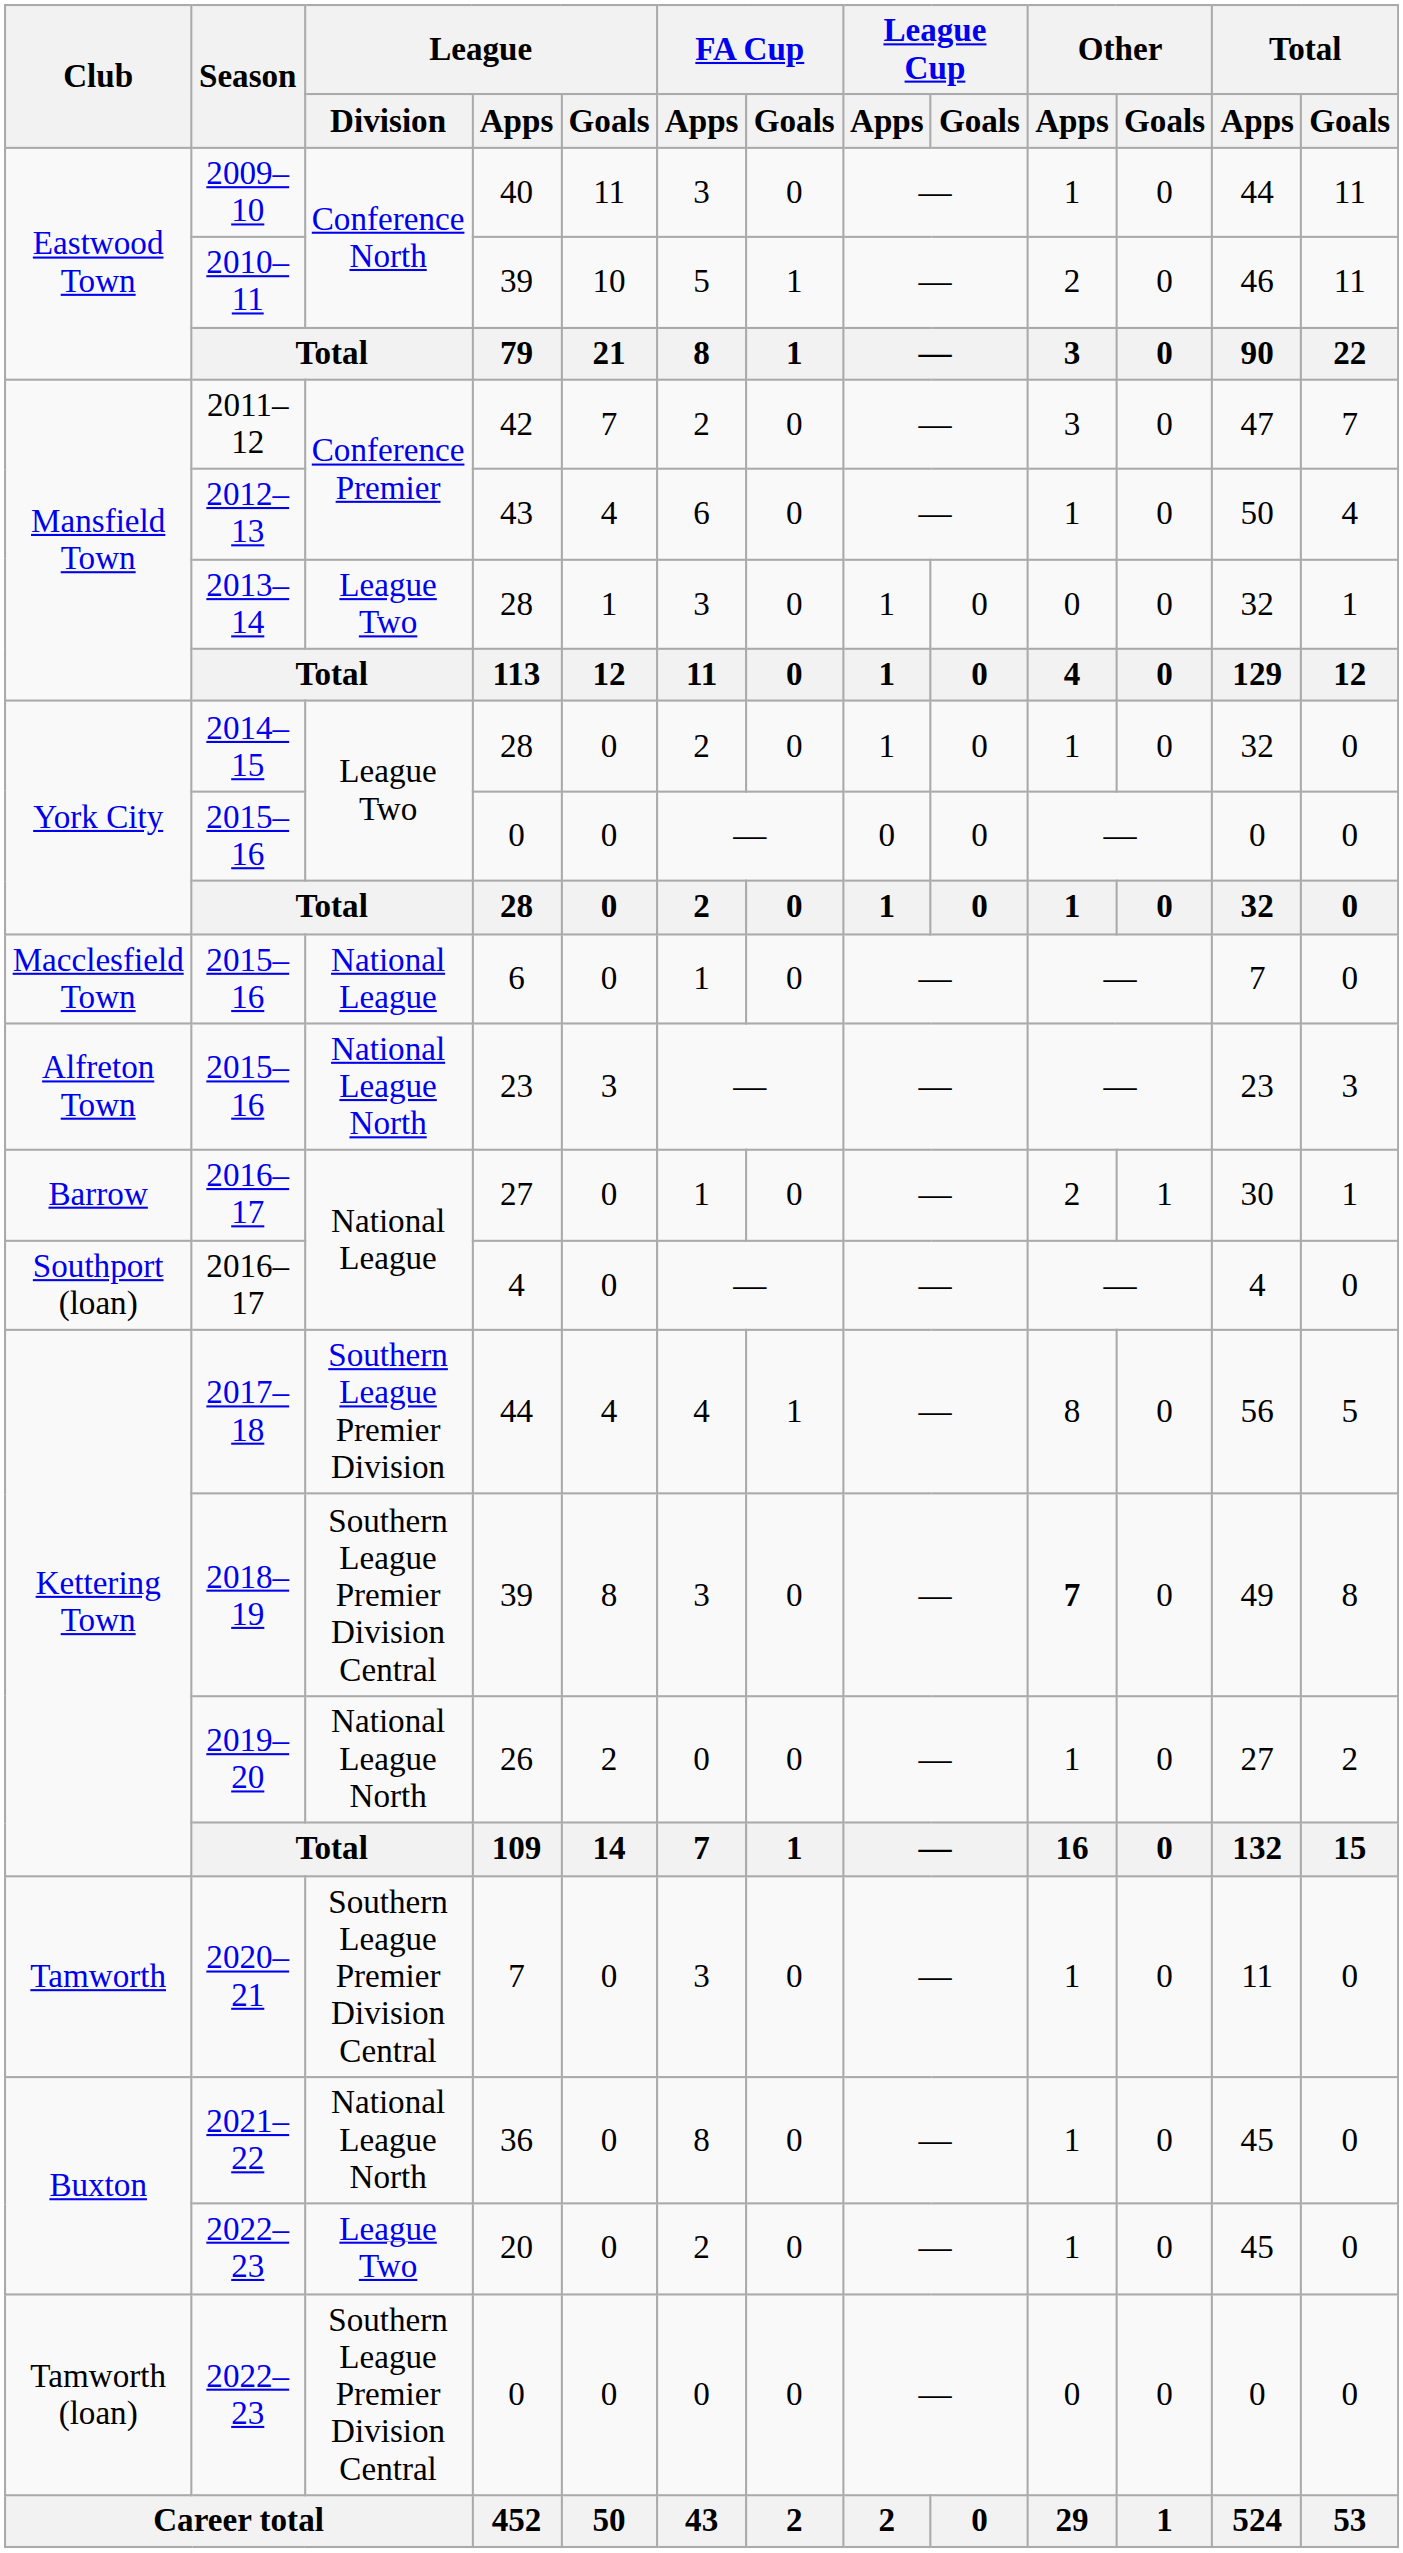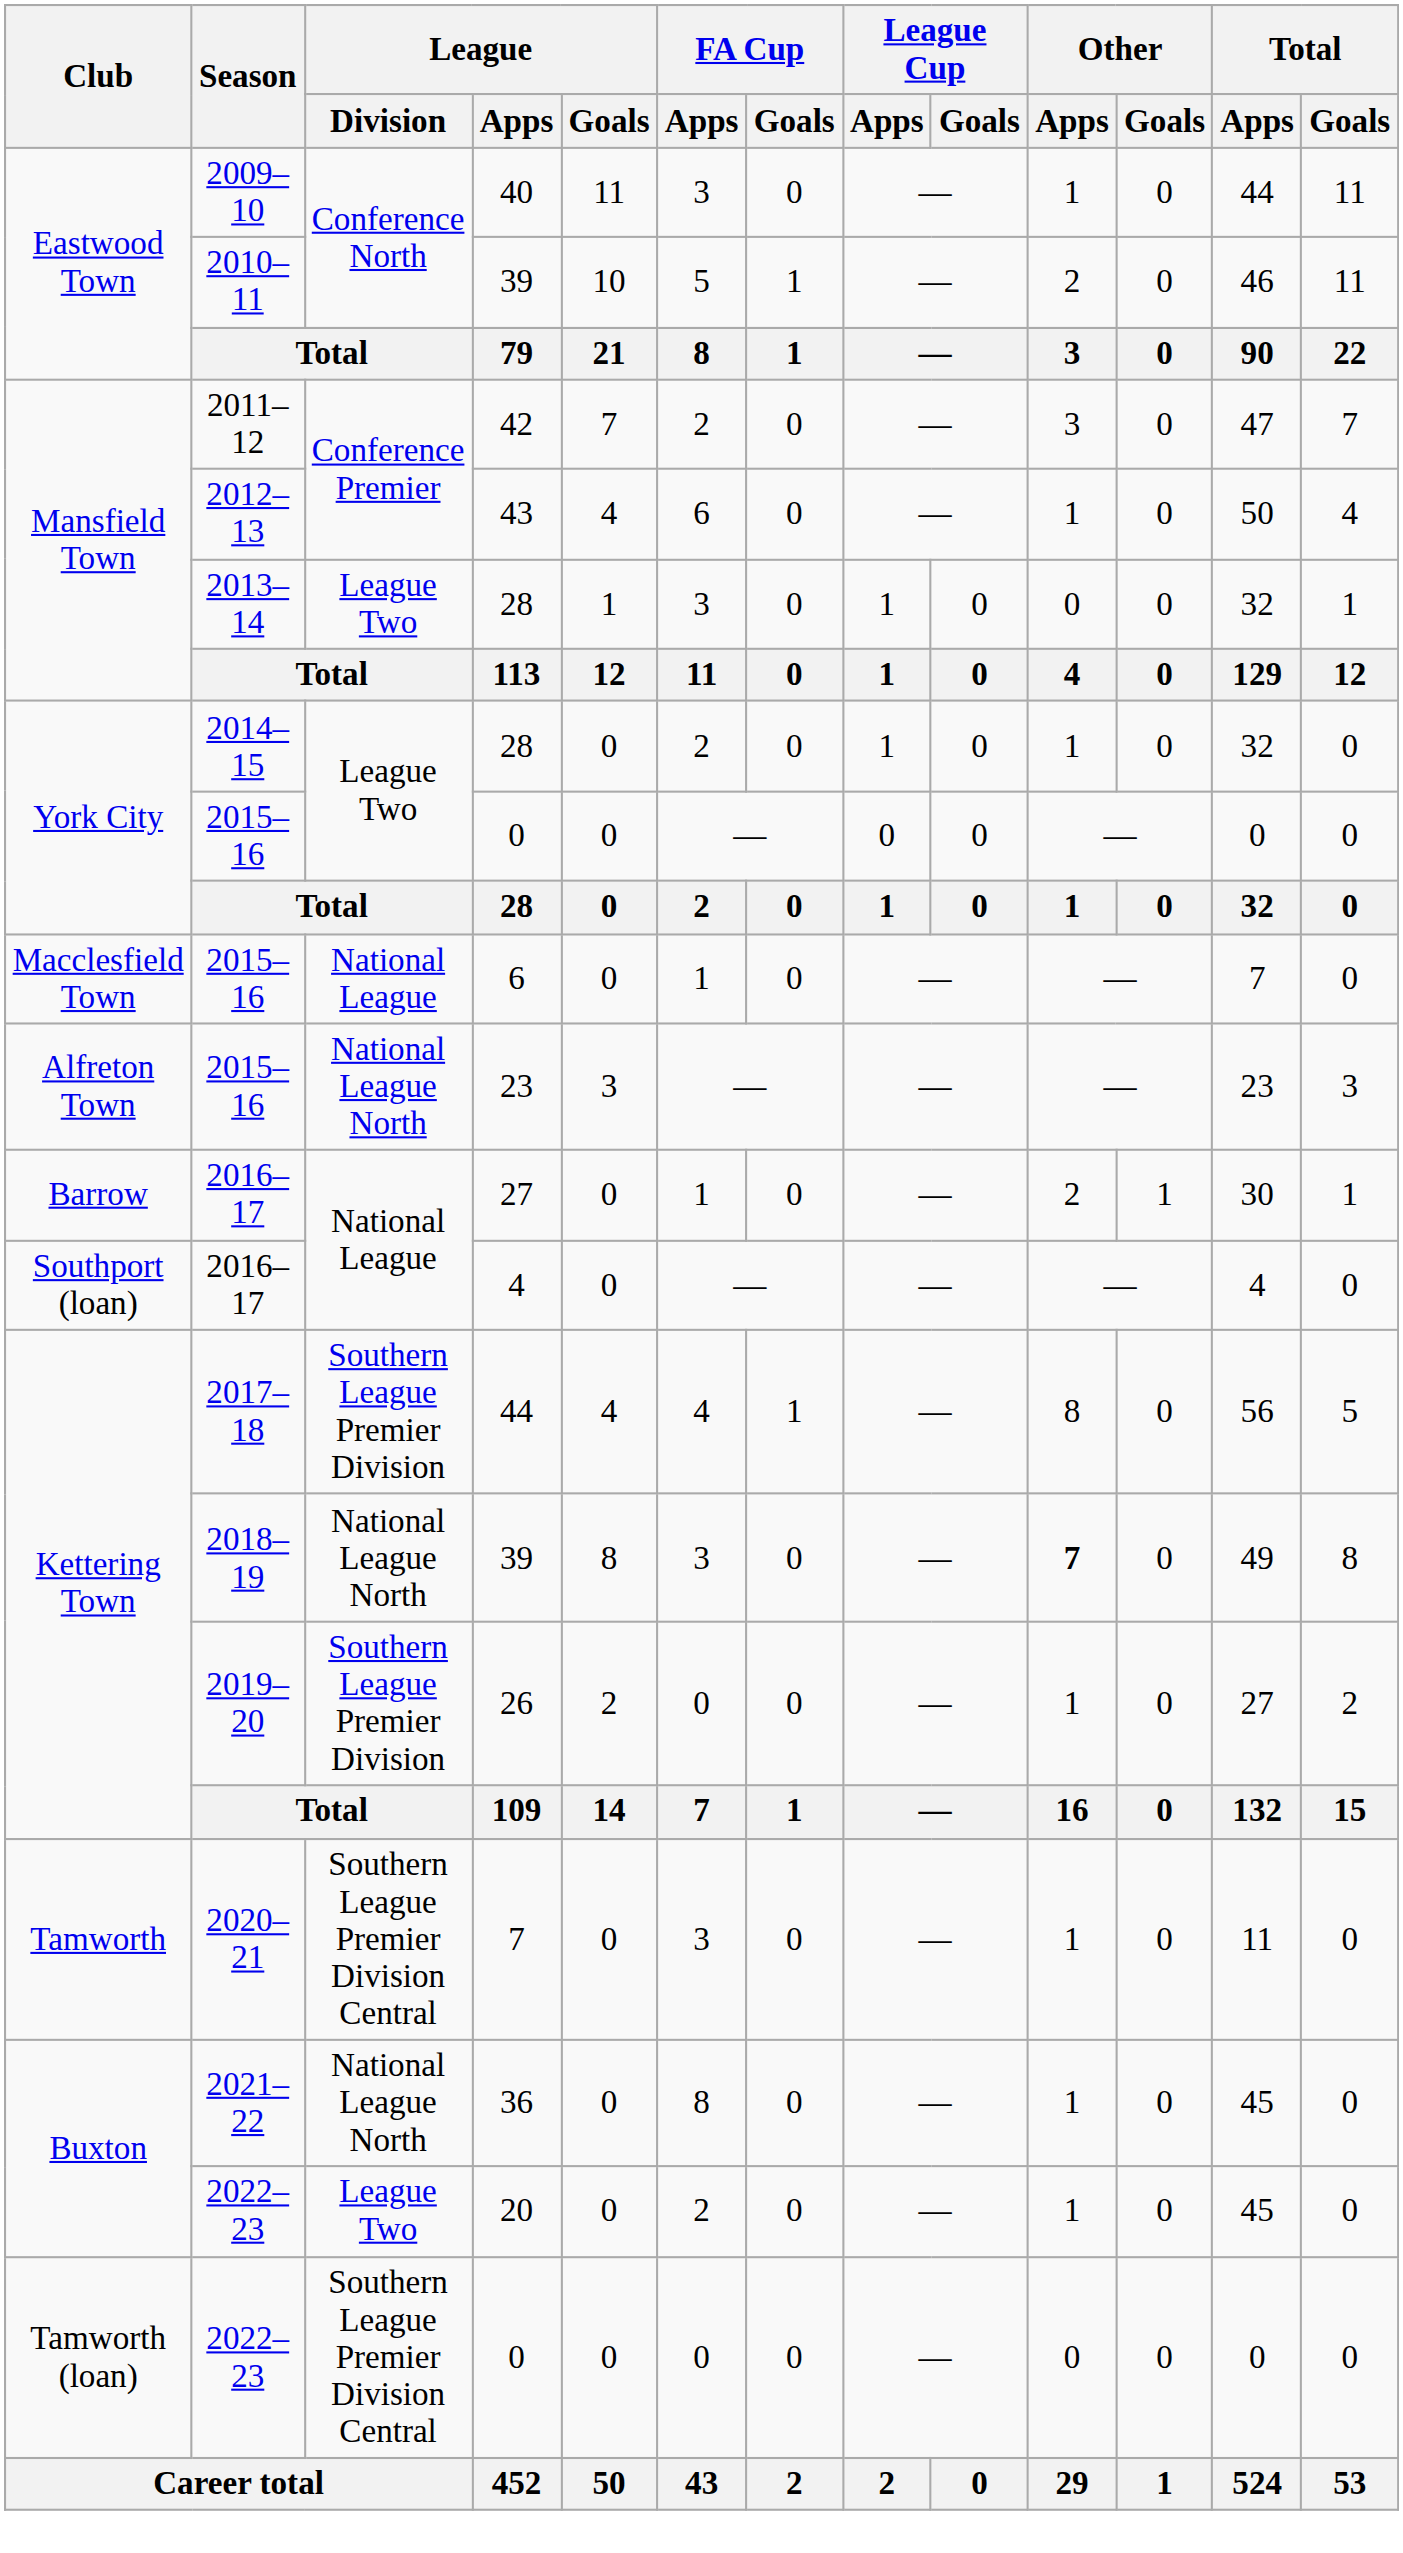2018–19 / 39 | League / Division: Southern League Premier Division Central -> National League North
26 | League / Division: National League North -> Southern League Premier Division
